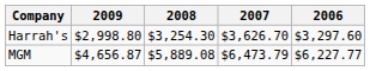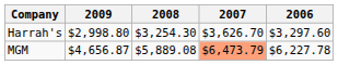MGM | 2007: no background -> lightsalmon background
MGM | 2006: $6,227.77 -> $6,227.78
